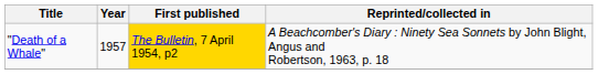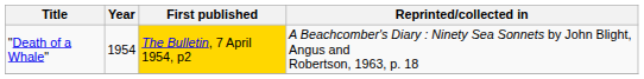"Death of a Whale" | Year: 1957 -> 1954
